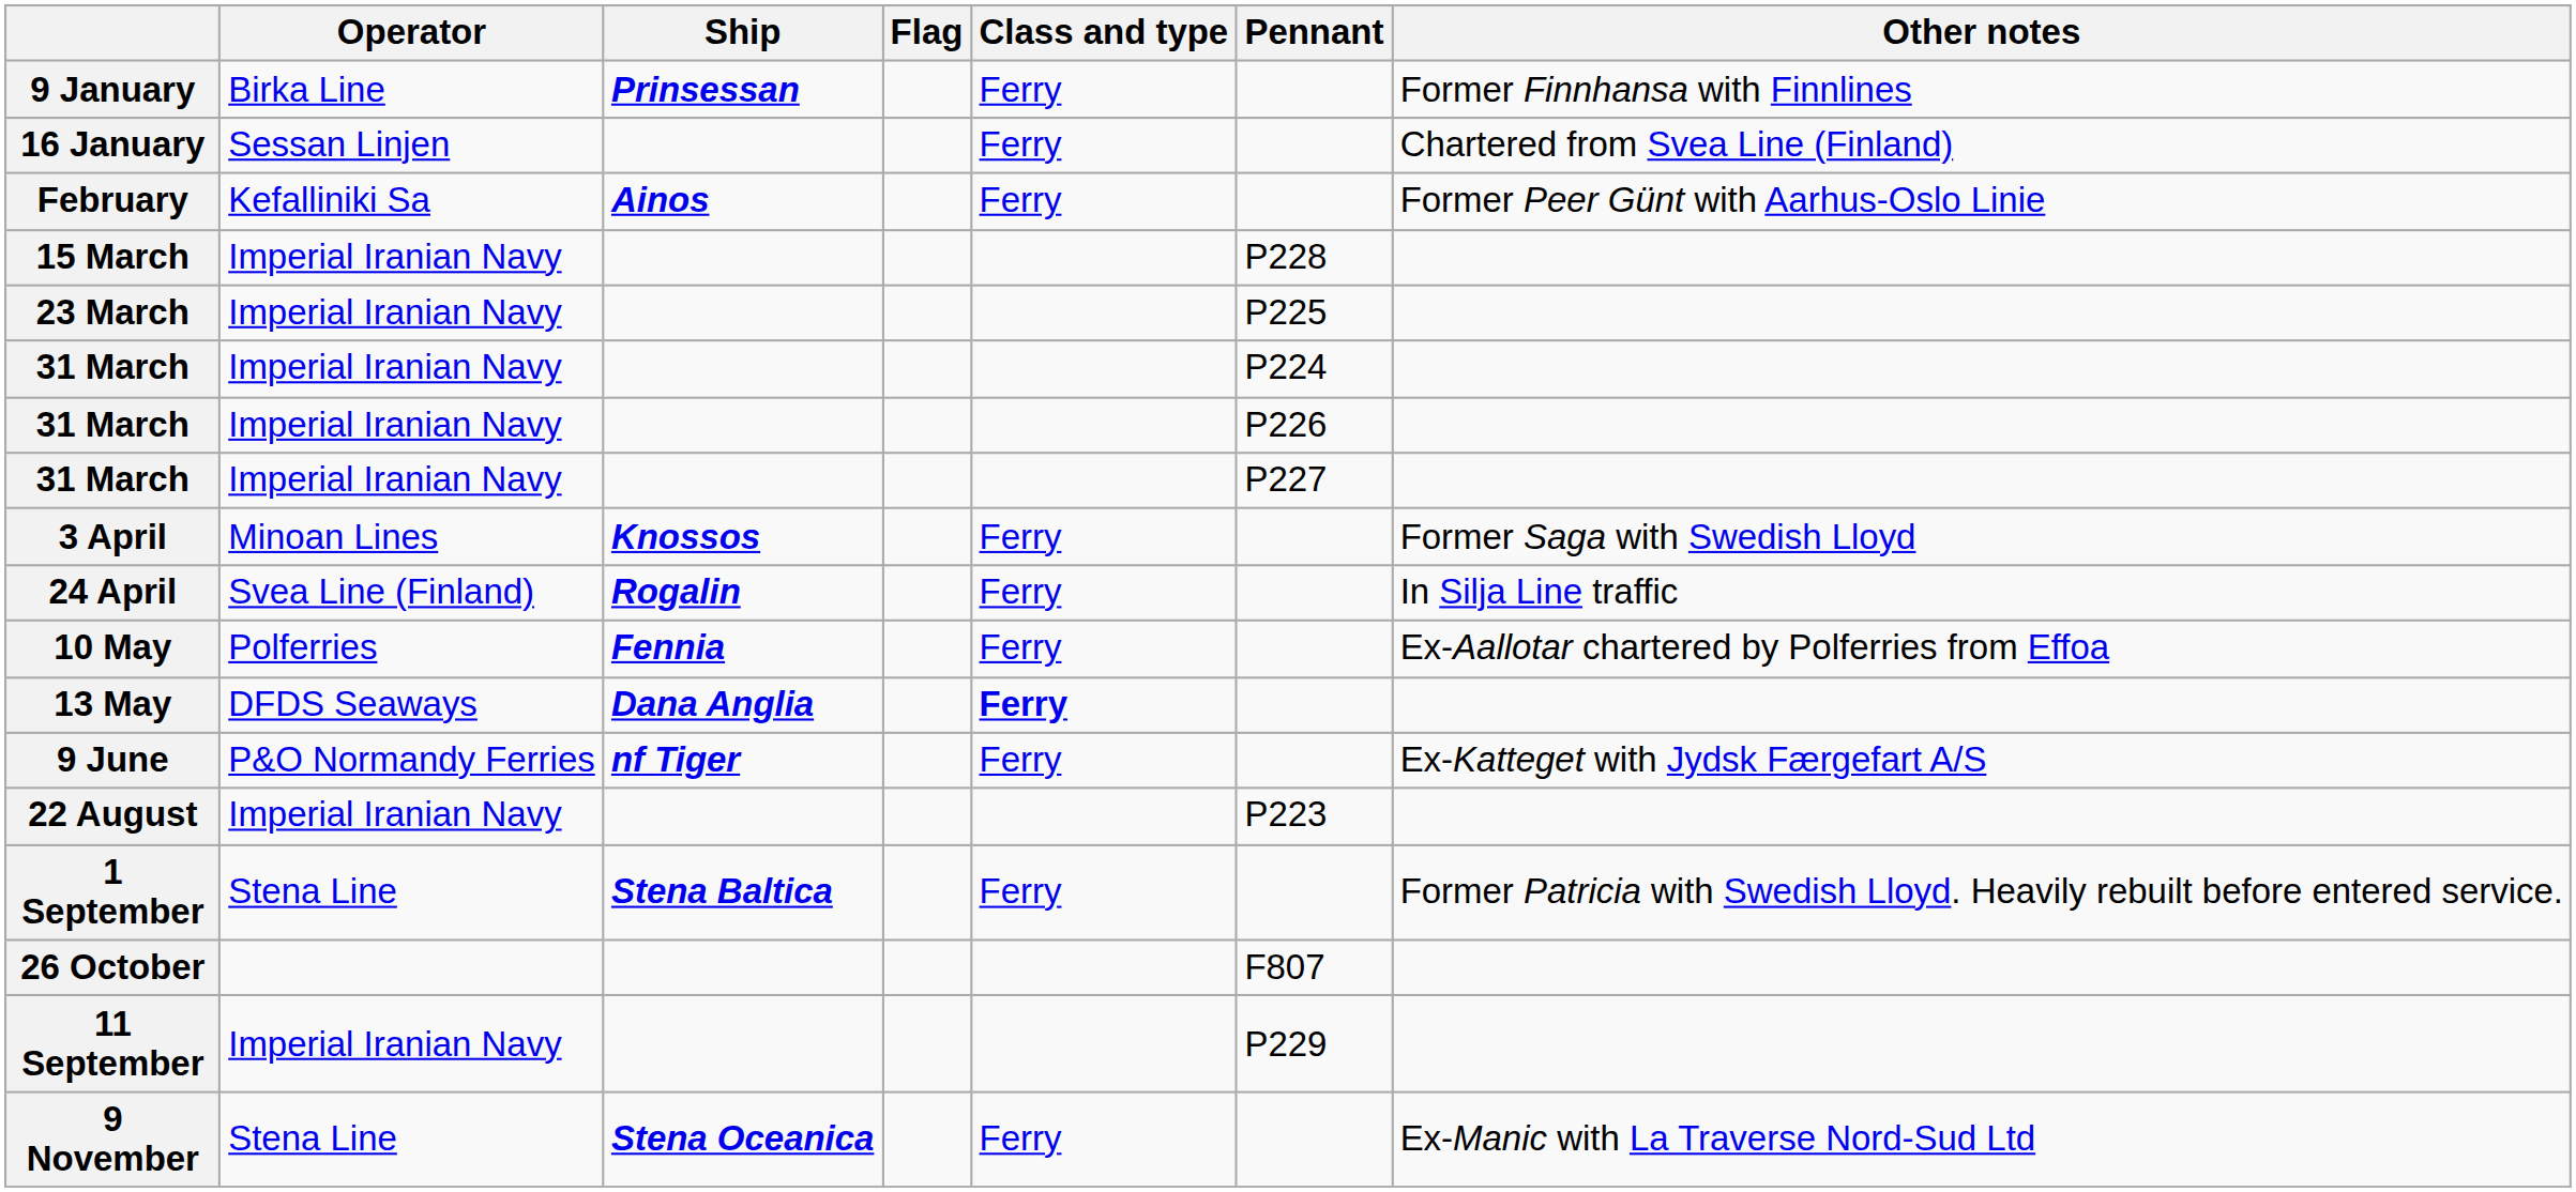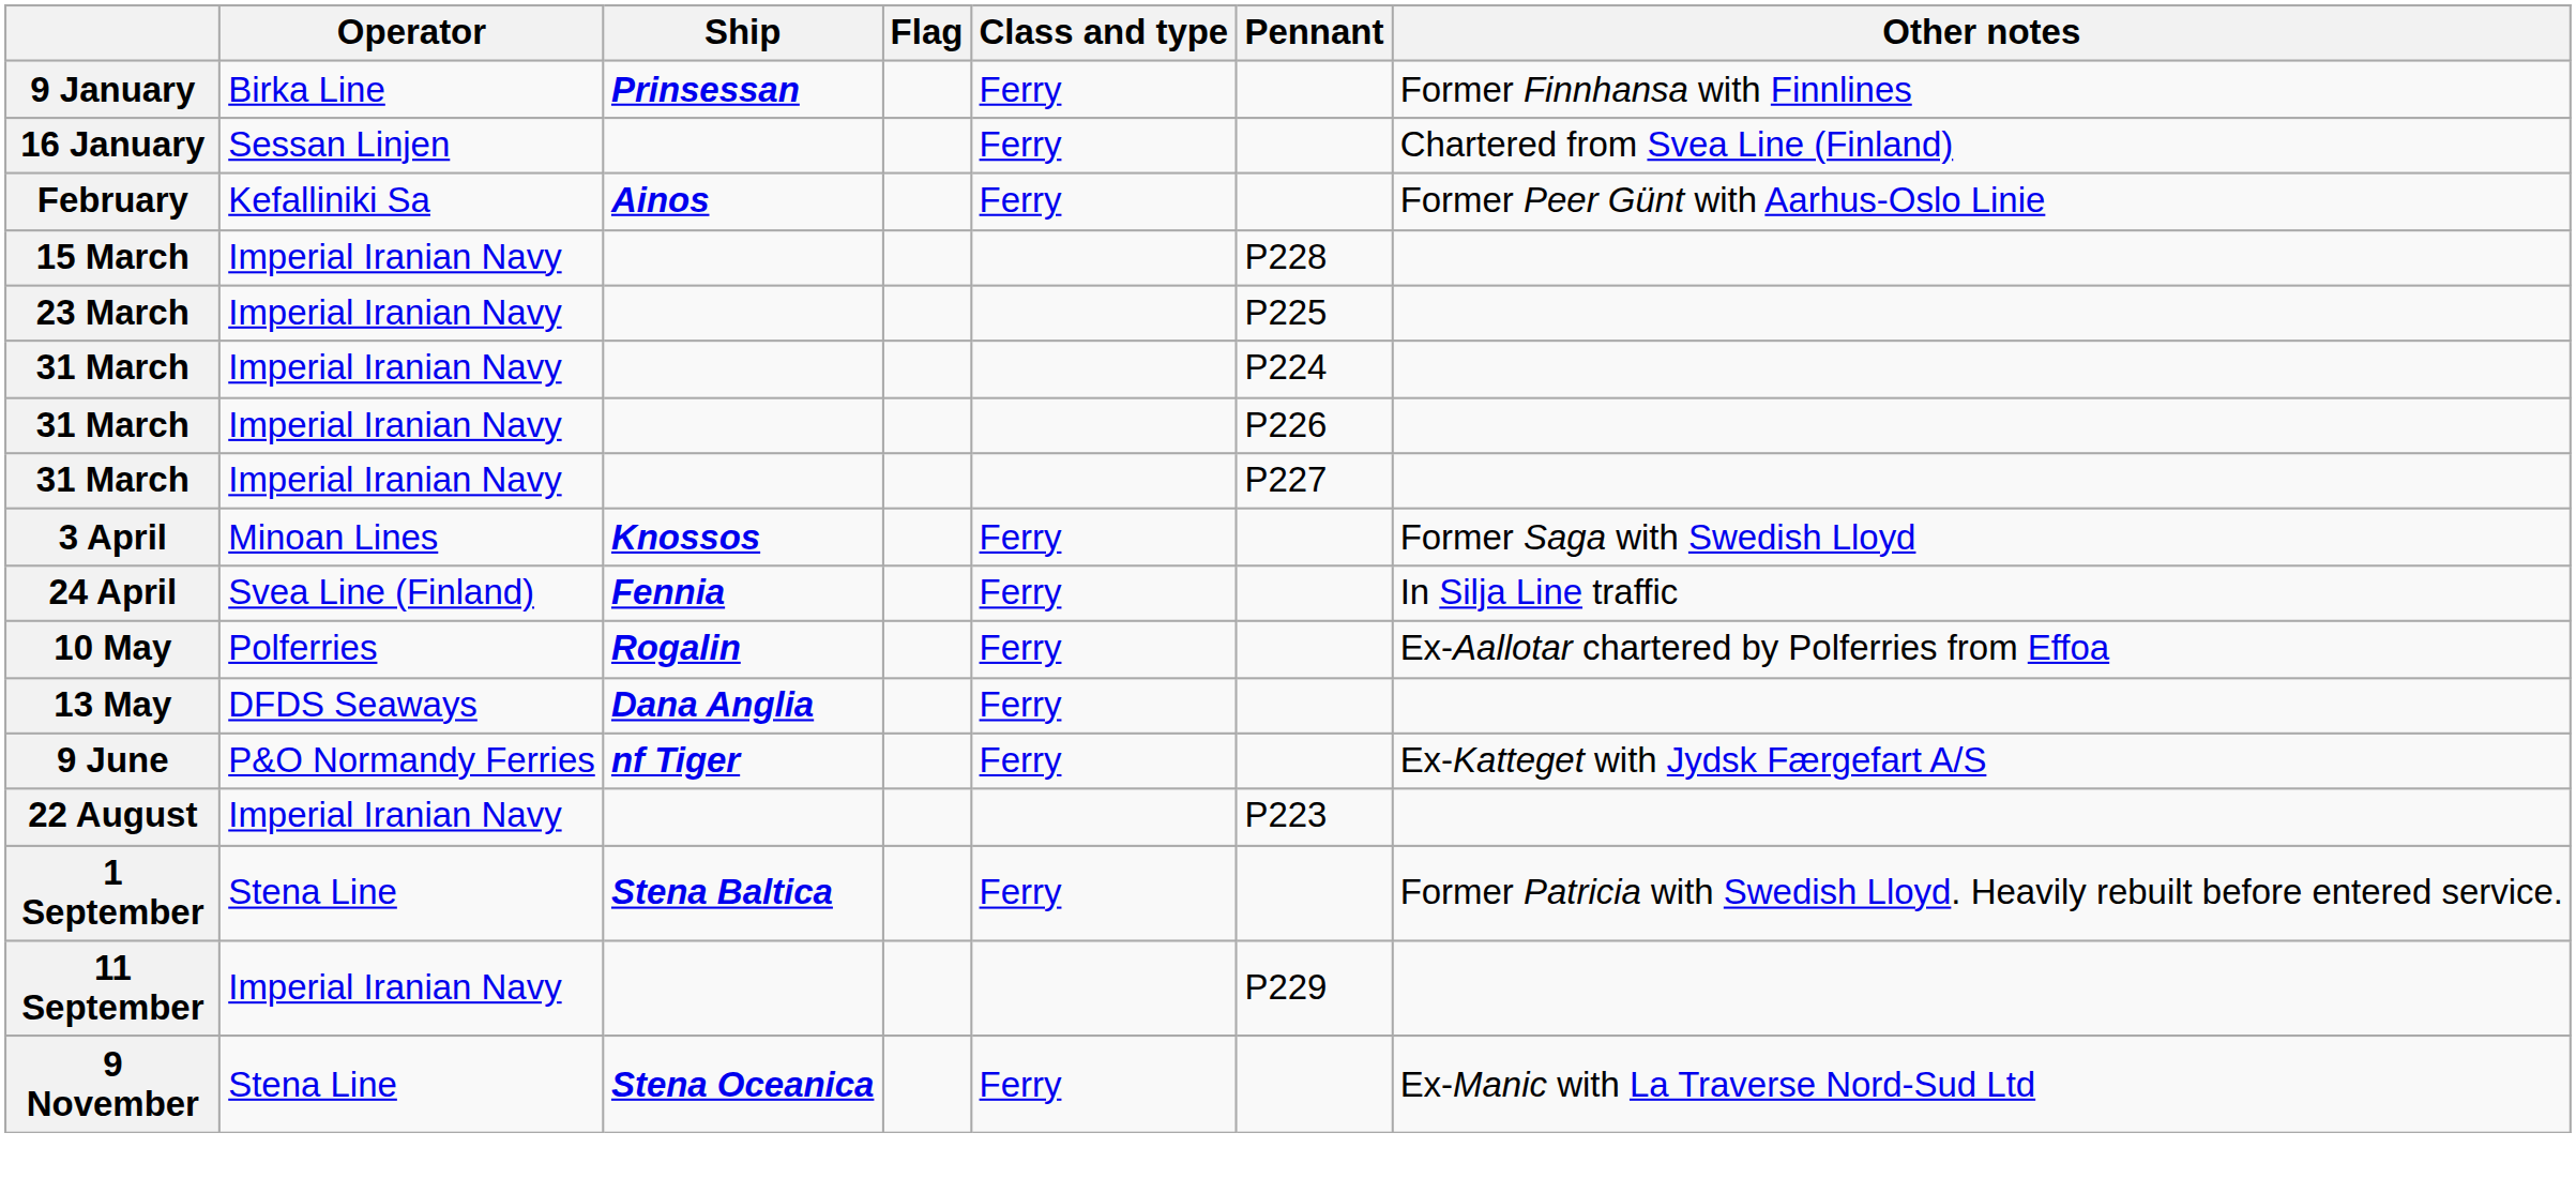24 April | Ship: Rogalin -> Fennia
10 May | Ship: Fennia -> Rogalin
13 May | Class and type: bold -> normal
- row: 26 October | F807
